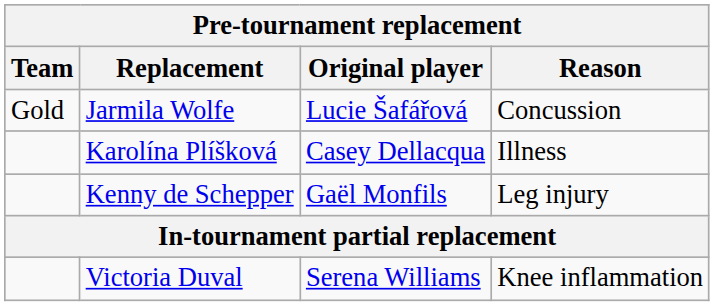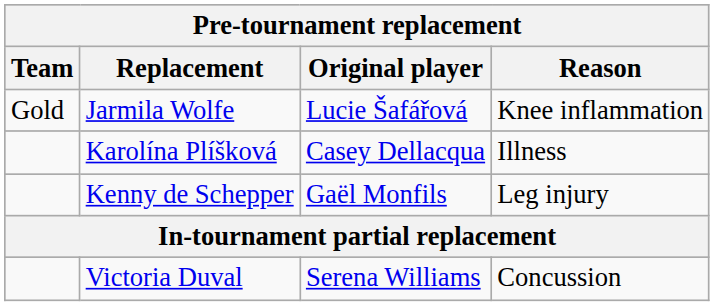Jarmila Wolfe | Reason: Concussion -> Knee inflammation
Victoria Duval | Reason: Knee inflammation -> Concussion
